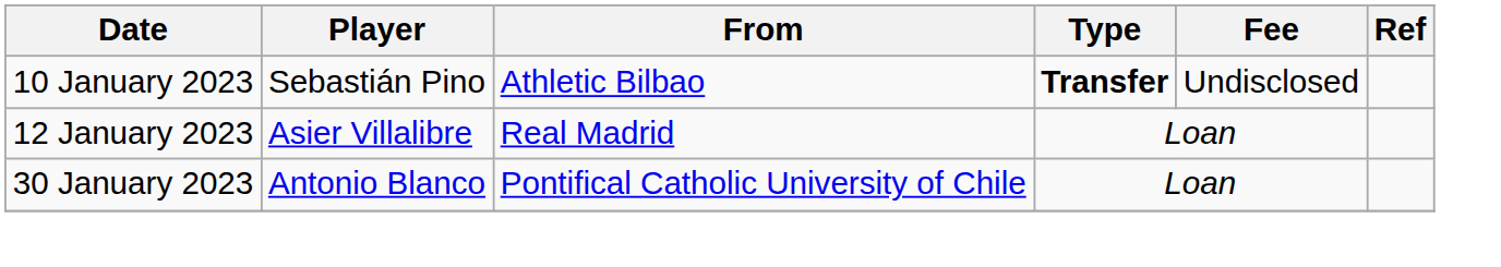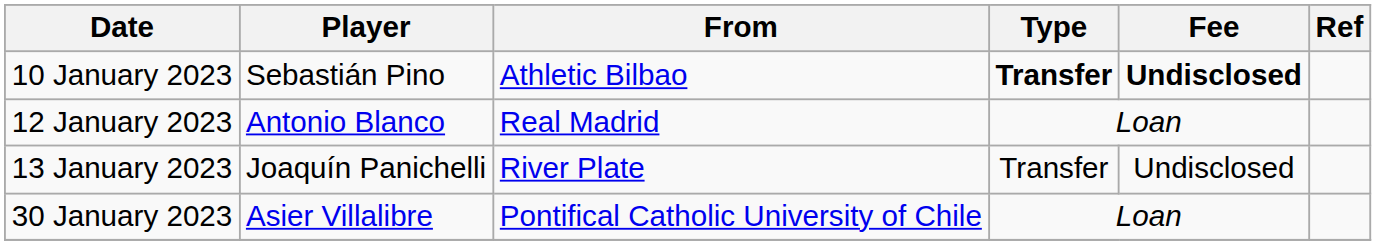10 January 2023 | Fee: normal -> bold
12 January 2023 | Player: Asier Villalibre -> Antonio Blanco
+ row: 13 January 2023 | Joaquín Panichelli | River Plate | Transfer | Undisclosed
30 January 2023 | Player: Antonio Blanco -> Asier Villalibre
